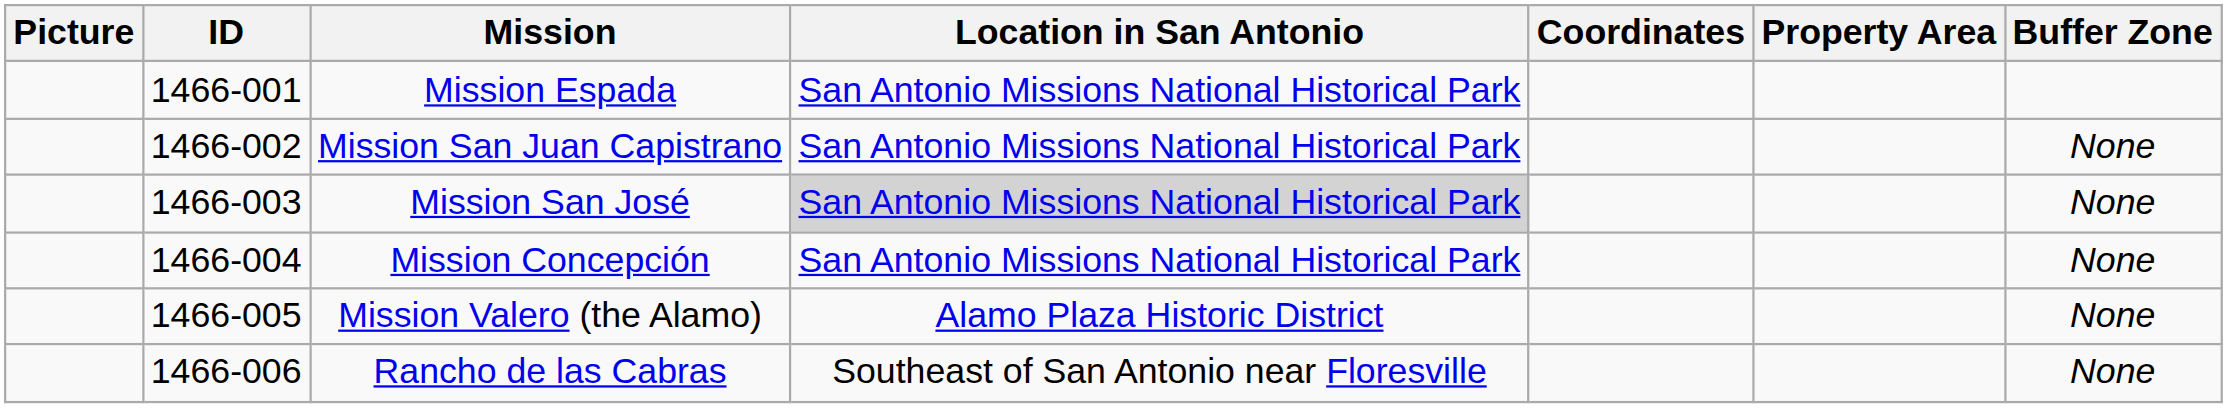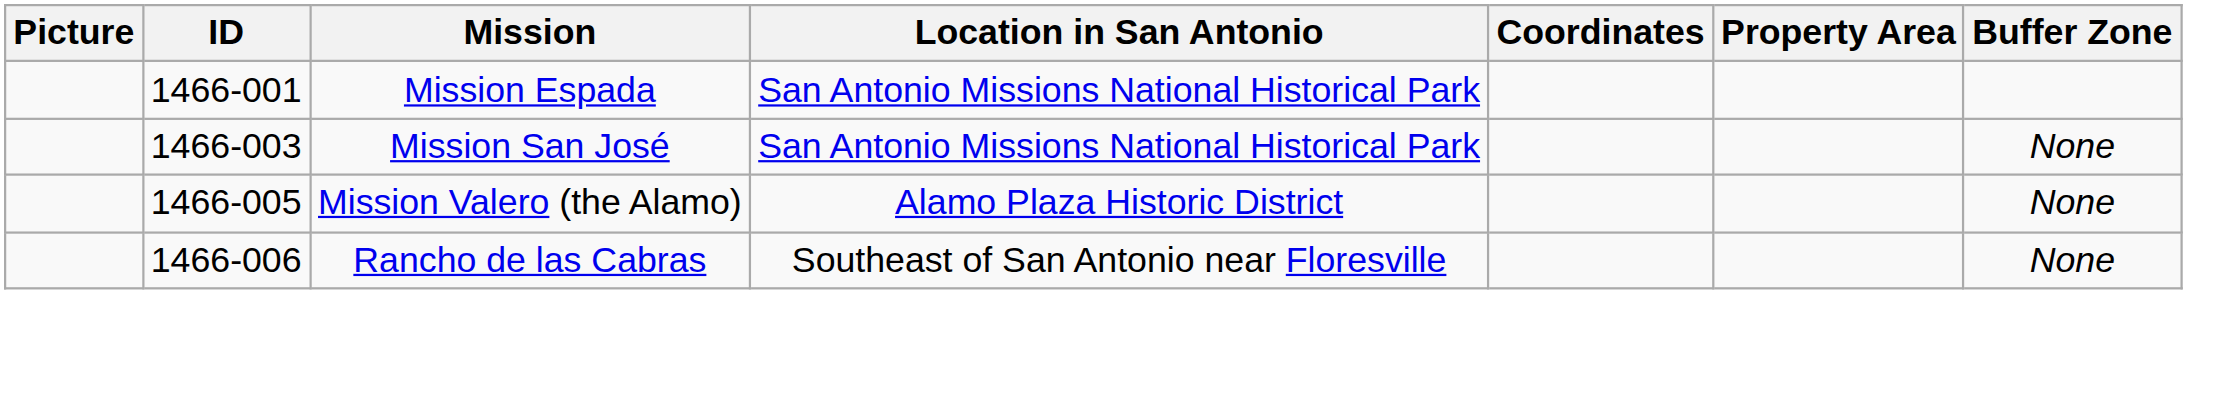- row: 1466-002 | Mission San Juan Capistrano | San Antonio Missions National Historical Park | None
Mission San José | Location in San Antonio: lightgrey background -> no background
- row: 1466-004 | Mission Concepción | San Antonio Missions National Historical Park | None
